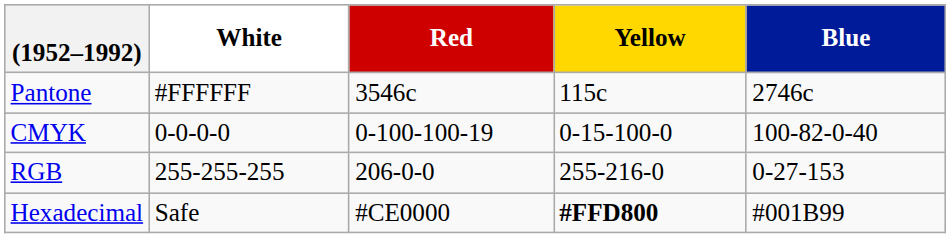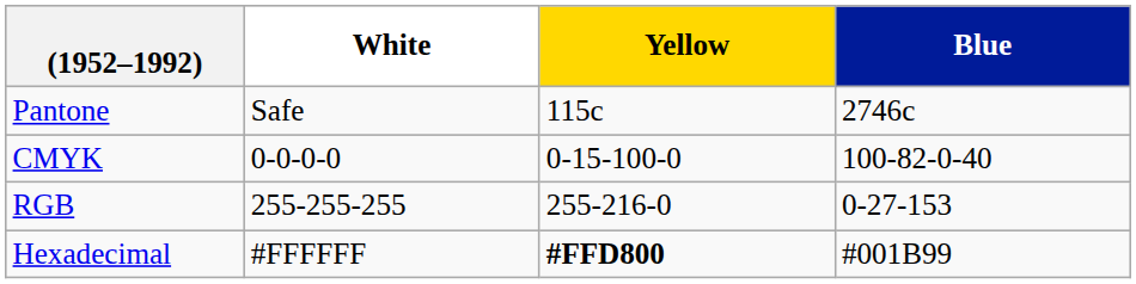- column: Red | 3546c | 0-100-100-19 | 206-0-0 | #CE0000
Pantone | White: #FFFFFF -> Safe
Hexadecimal | White: Safe -> #FFFFFF
